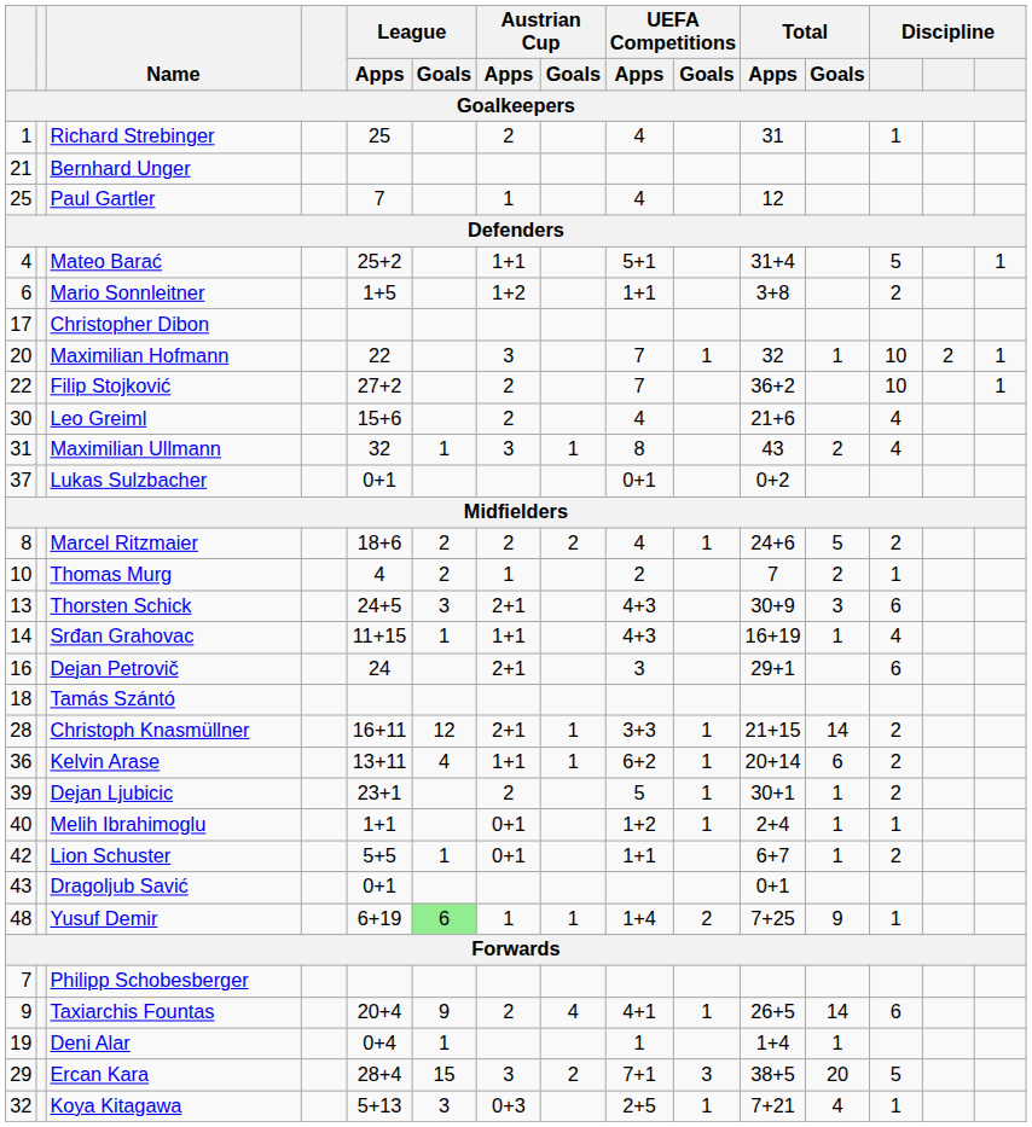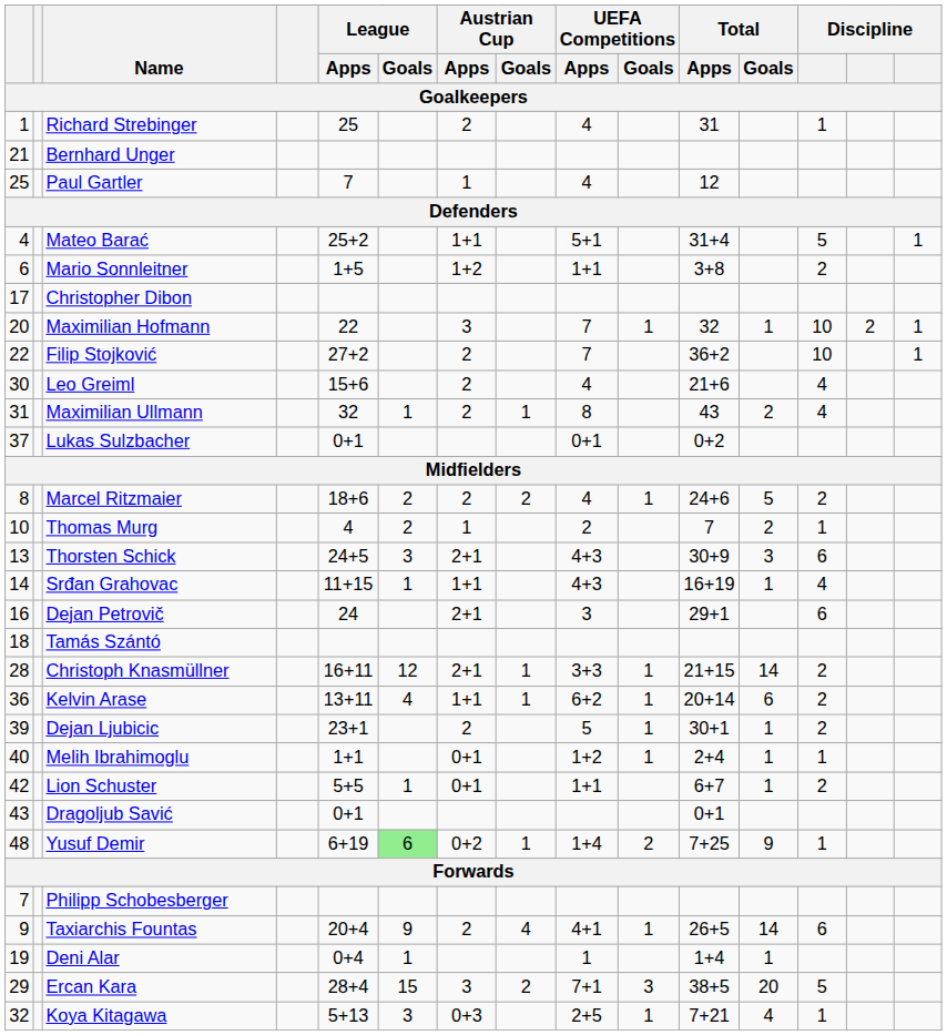Maximilian Ullmann | Austrian Cup / Apps: 3 -> 2
Yusuf Demir | Austrian Cup / Apps: 1 -> 0+2
